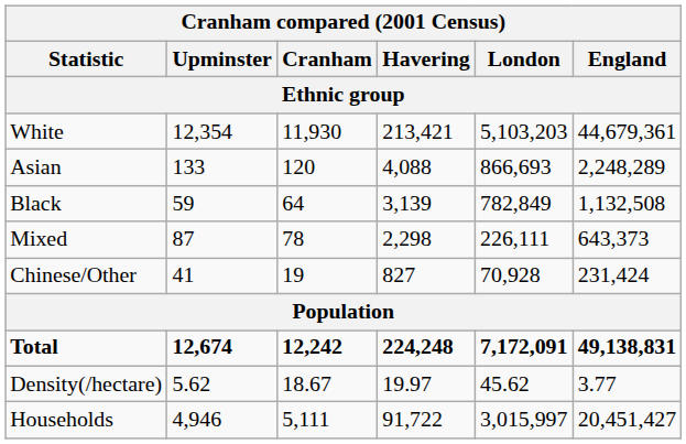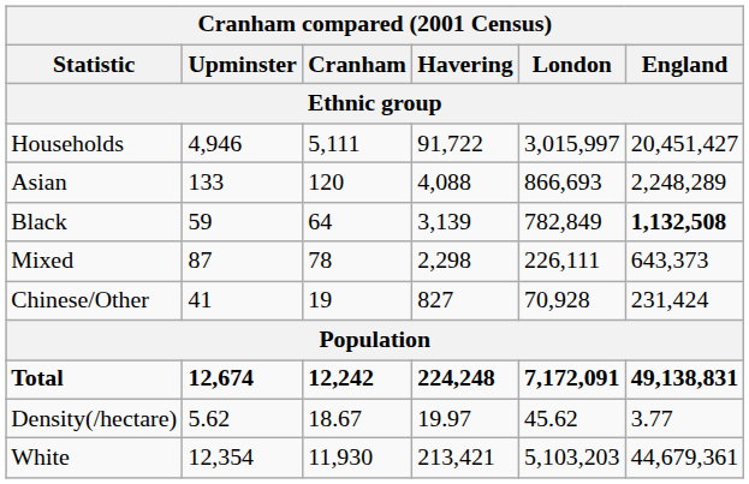rows swapped: White <-> Households
Black | England: normal -> bold
